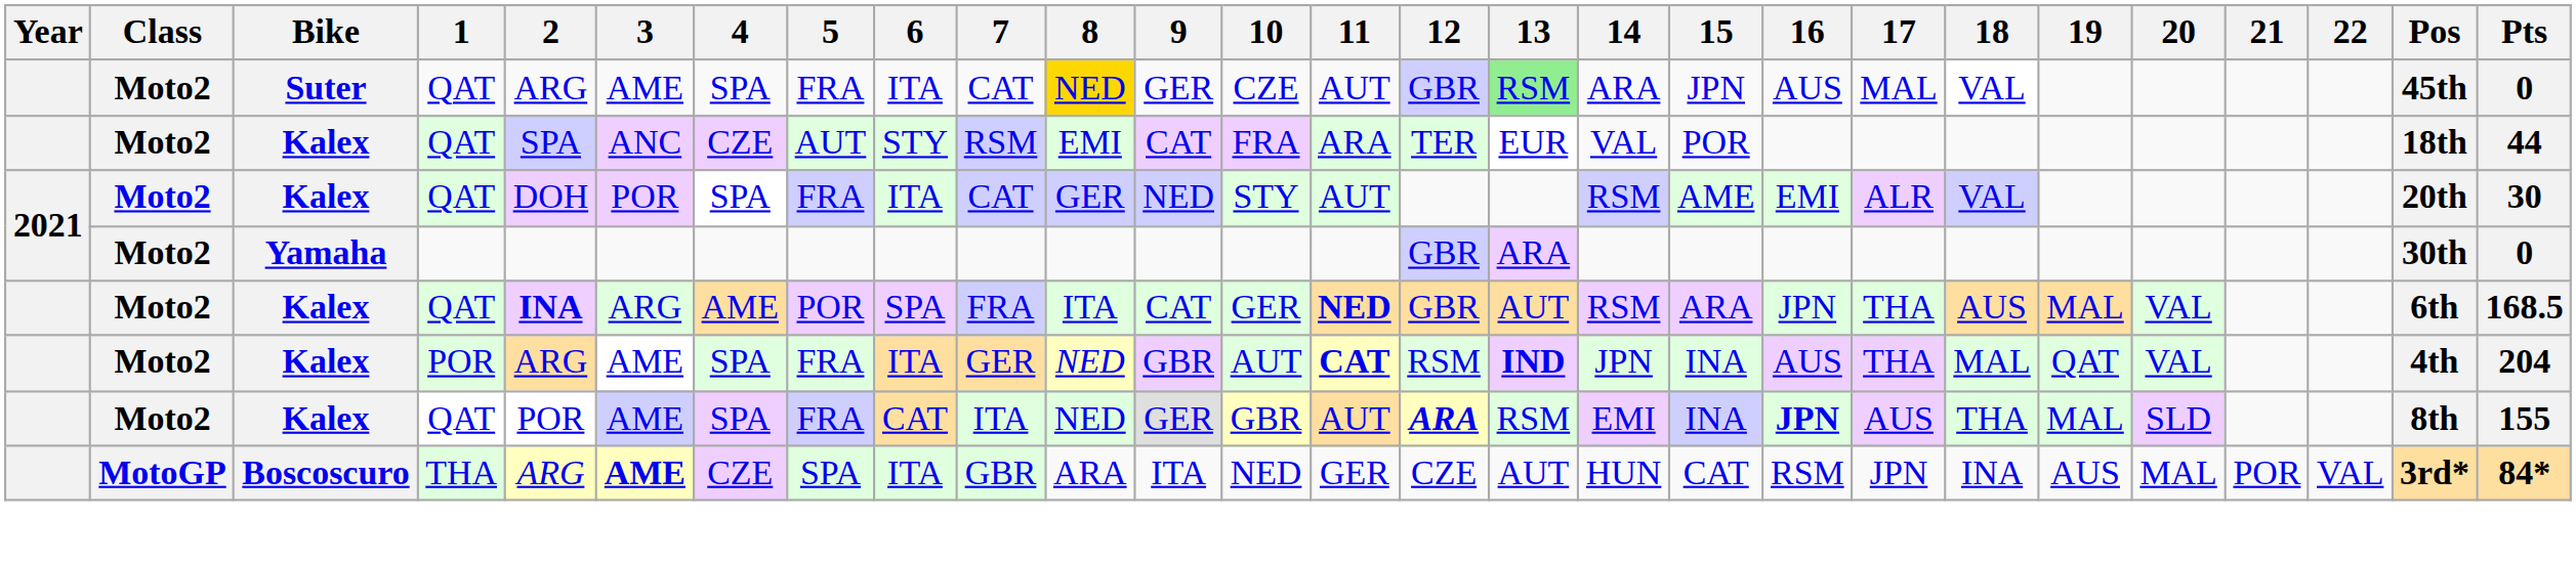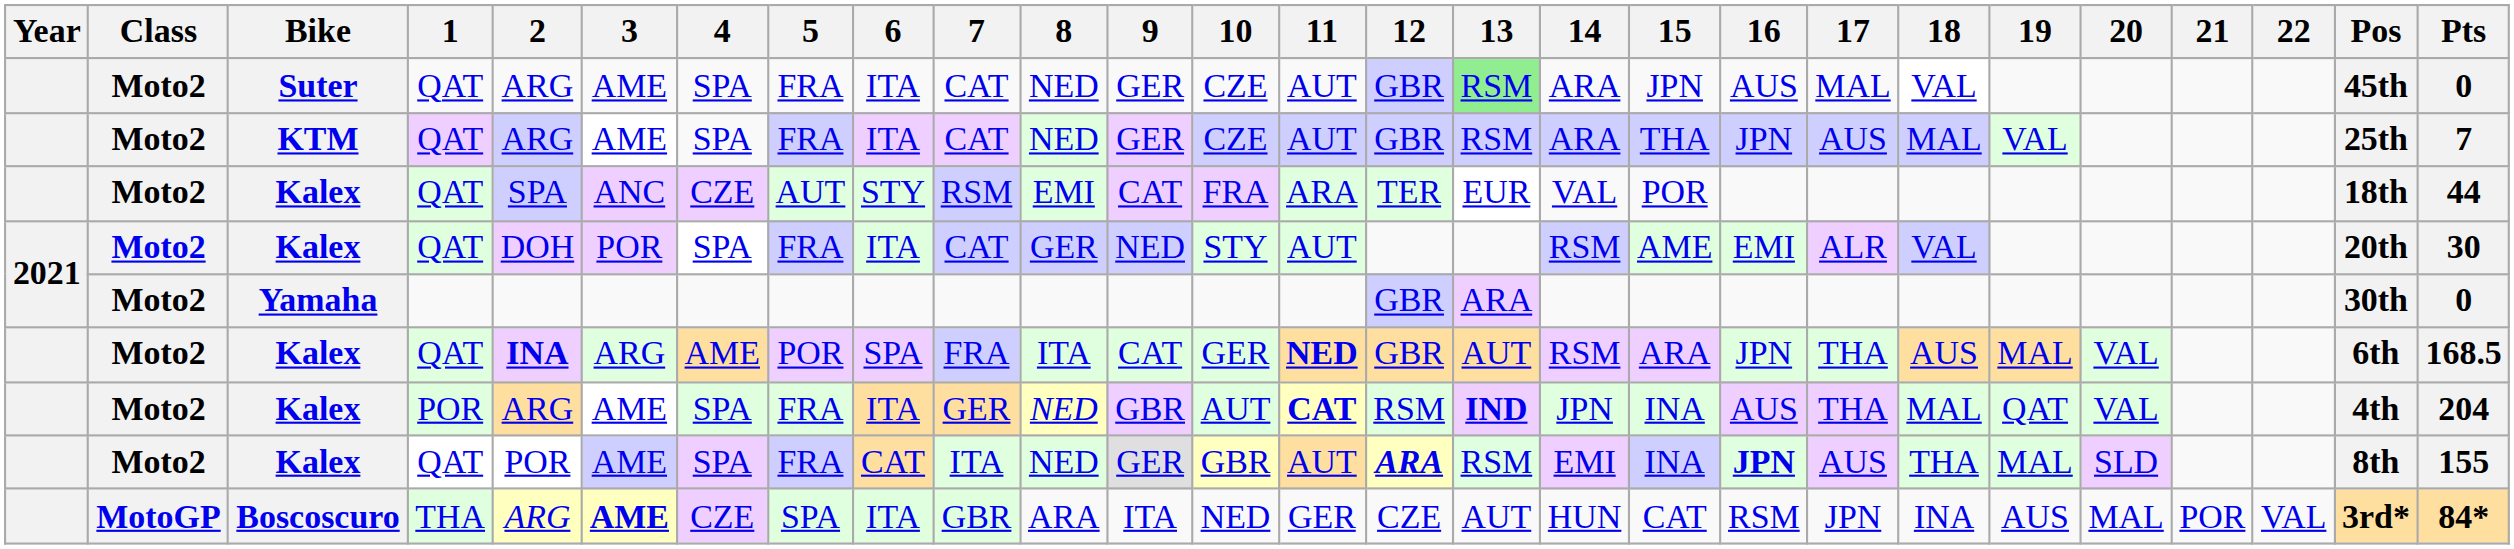Suter | 8: gold background -> no background
+ row: Moto2 | KTM | QAT | ARG | AME | SPA | FRA | ITA | CAT | NED | GER | CZE | AUT | GBR | RSM | ARA | THA | JPN | AUS | MAL | VAL | 25th | 7
